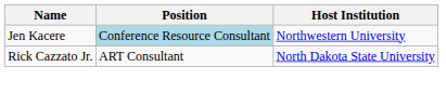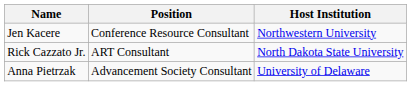Jen Kacere | Position: lightblue background -> no background
+ row: Anna Pietrzak | Advancement Society Consultant | University of Delaware
